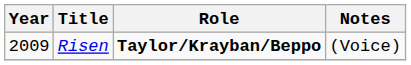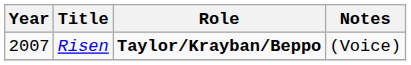Risen | Year: 2009 -> 2007
